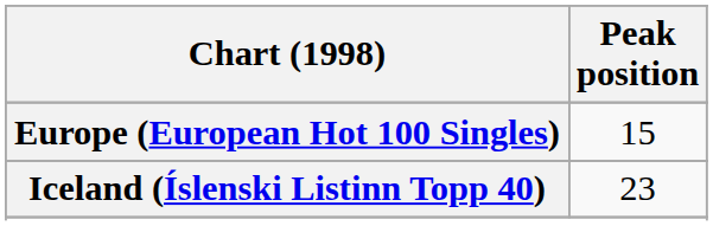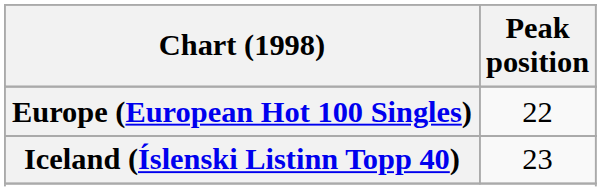Europe (European Hot 100 Singles) | Peak position: 15 -> 22
